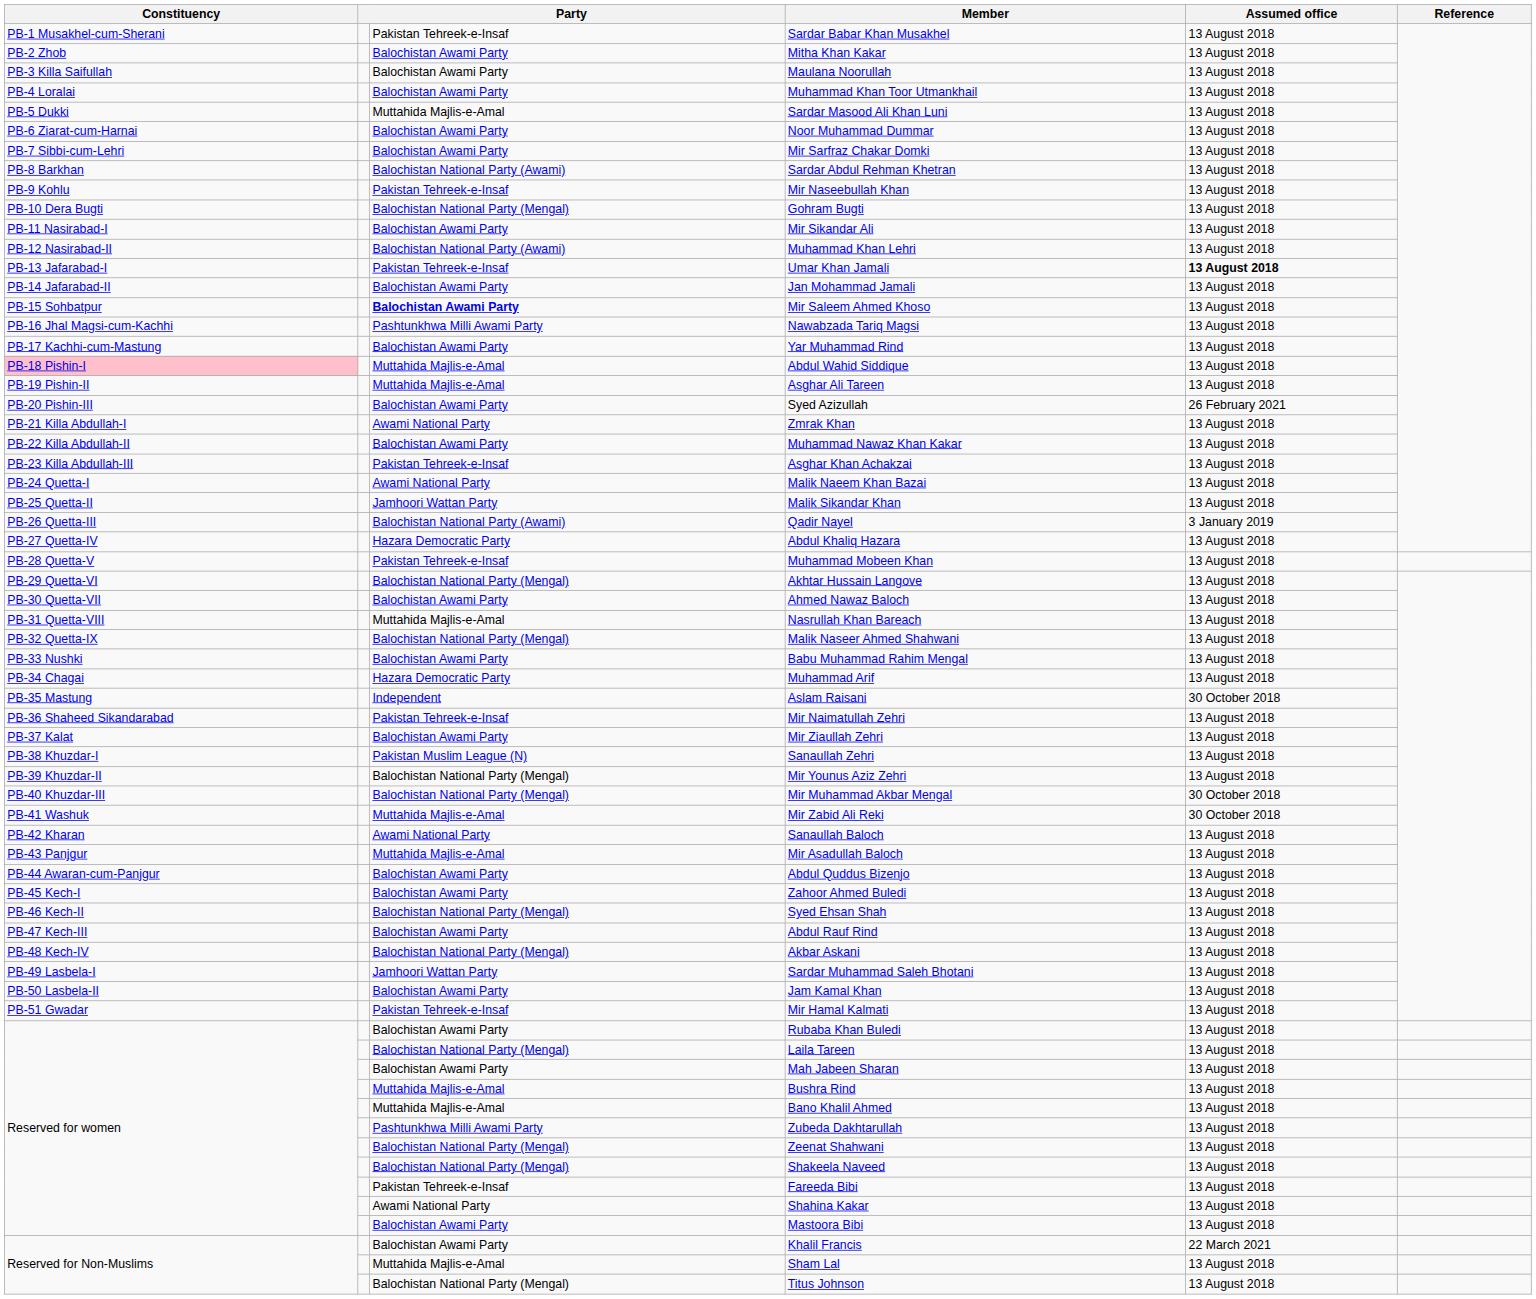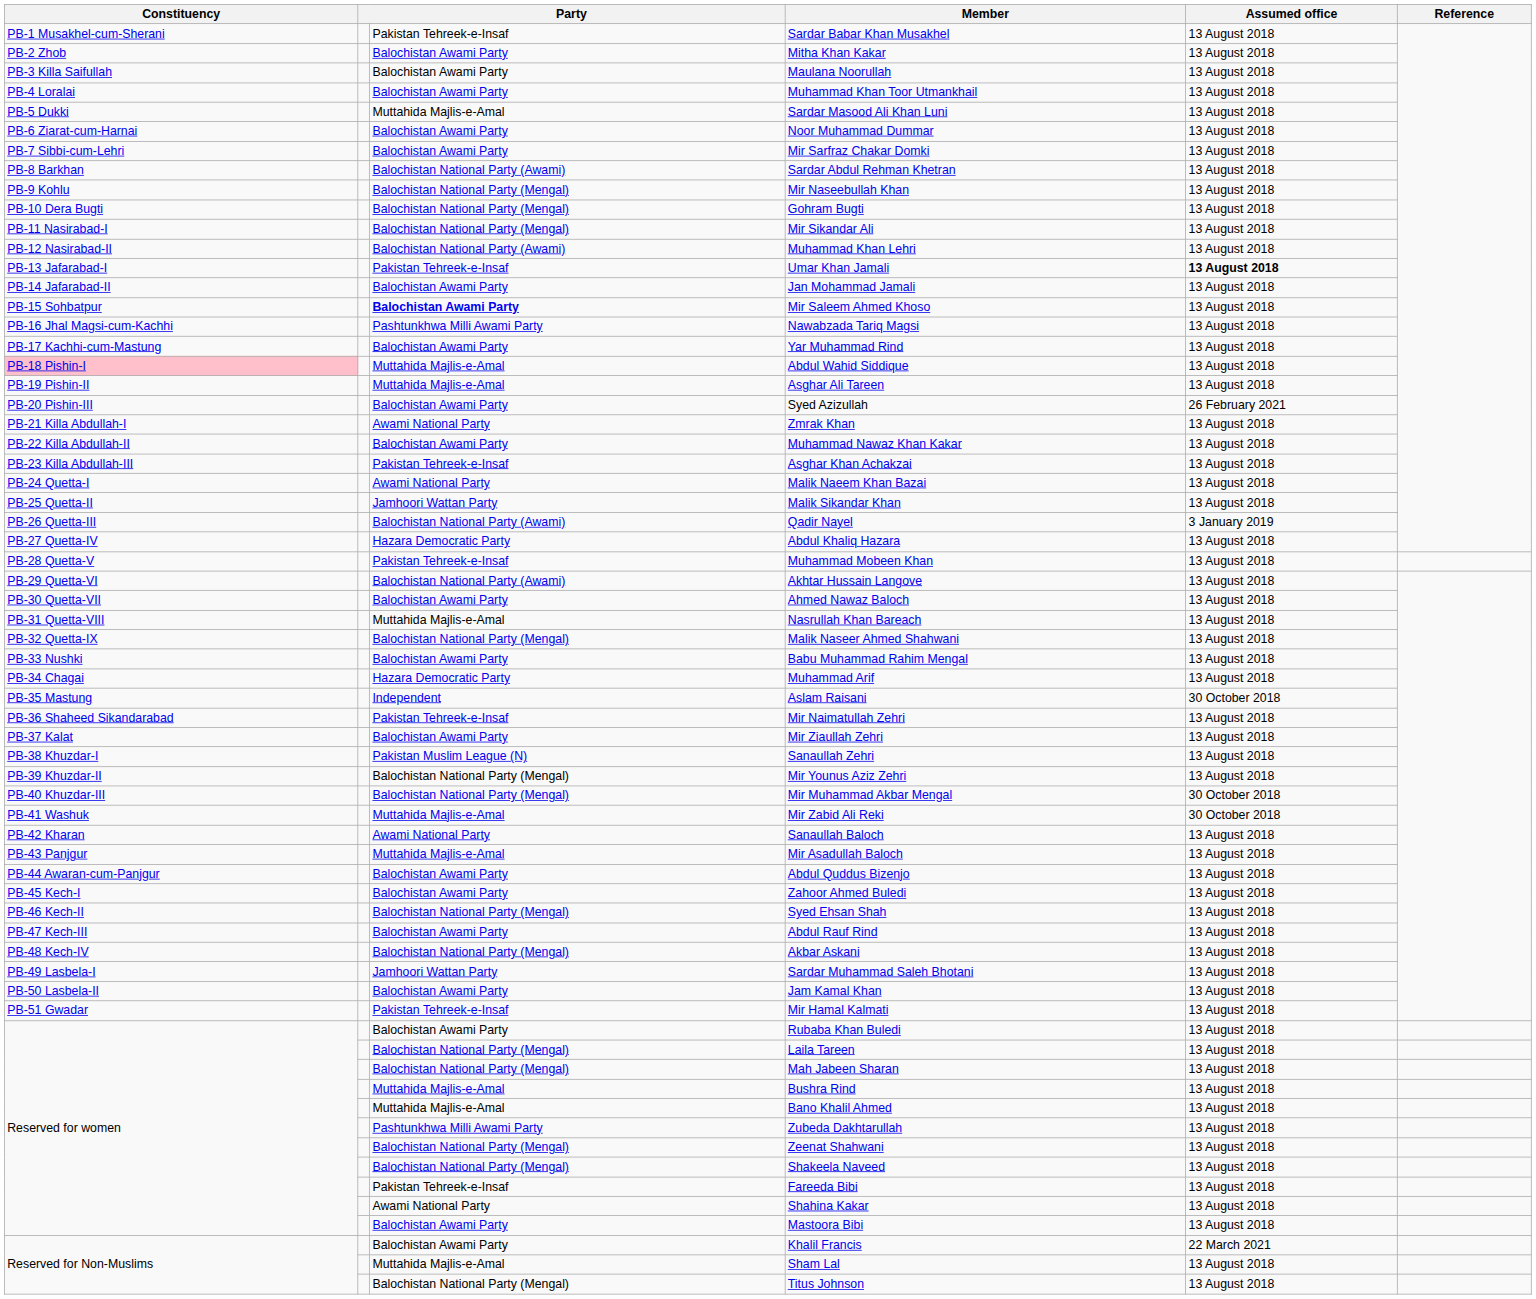Mir Naseebullah Khan | column 3: Pakistan Tehreek-e-Insaf -> Balochistan National Party (Mengal)
Mir Sikandar Ali | column 3: Balochistan Awami Party -> Balochistan National Party (Mengal)
Akhtar Hussain Langove | column 3: Balochistan National Party (Mengal) -> Balochistan National Party (Awami)
Mah Jabeen Sharan | column 3: Balochistan Awami Party -> Balochistan National Party (Mengal)
